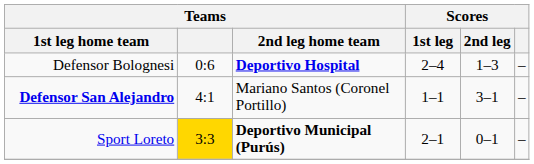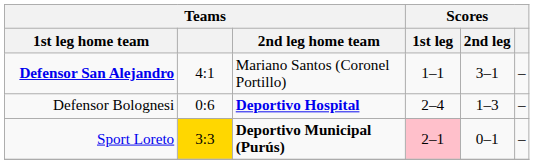rows swapped: Defensor Bolognesi <-> Defensor San Alejandro
Sport Loreto | Scores / 1st leg: no background -> pink background
